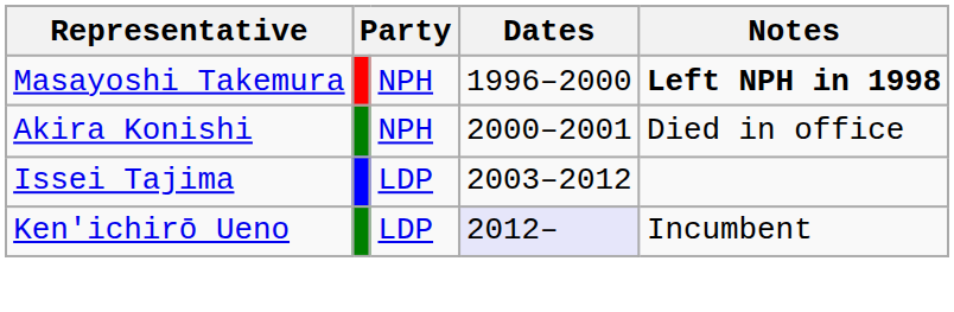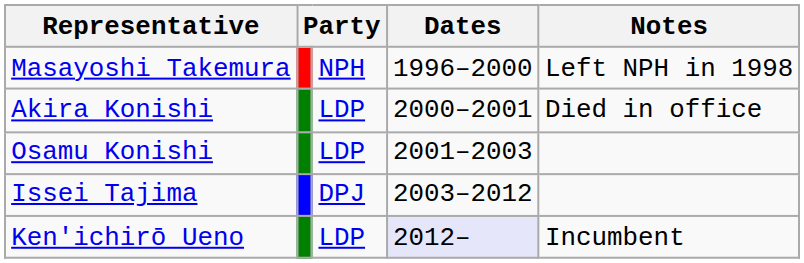Masayoshi Takemura | Notes: bold -> normal
Akira Konishi | column 3: NPH -> LDP
+ row: Osamu Konishi | LDP | 2001–2003
Issei Tajima | column 3: LDP -> DPJ
